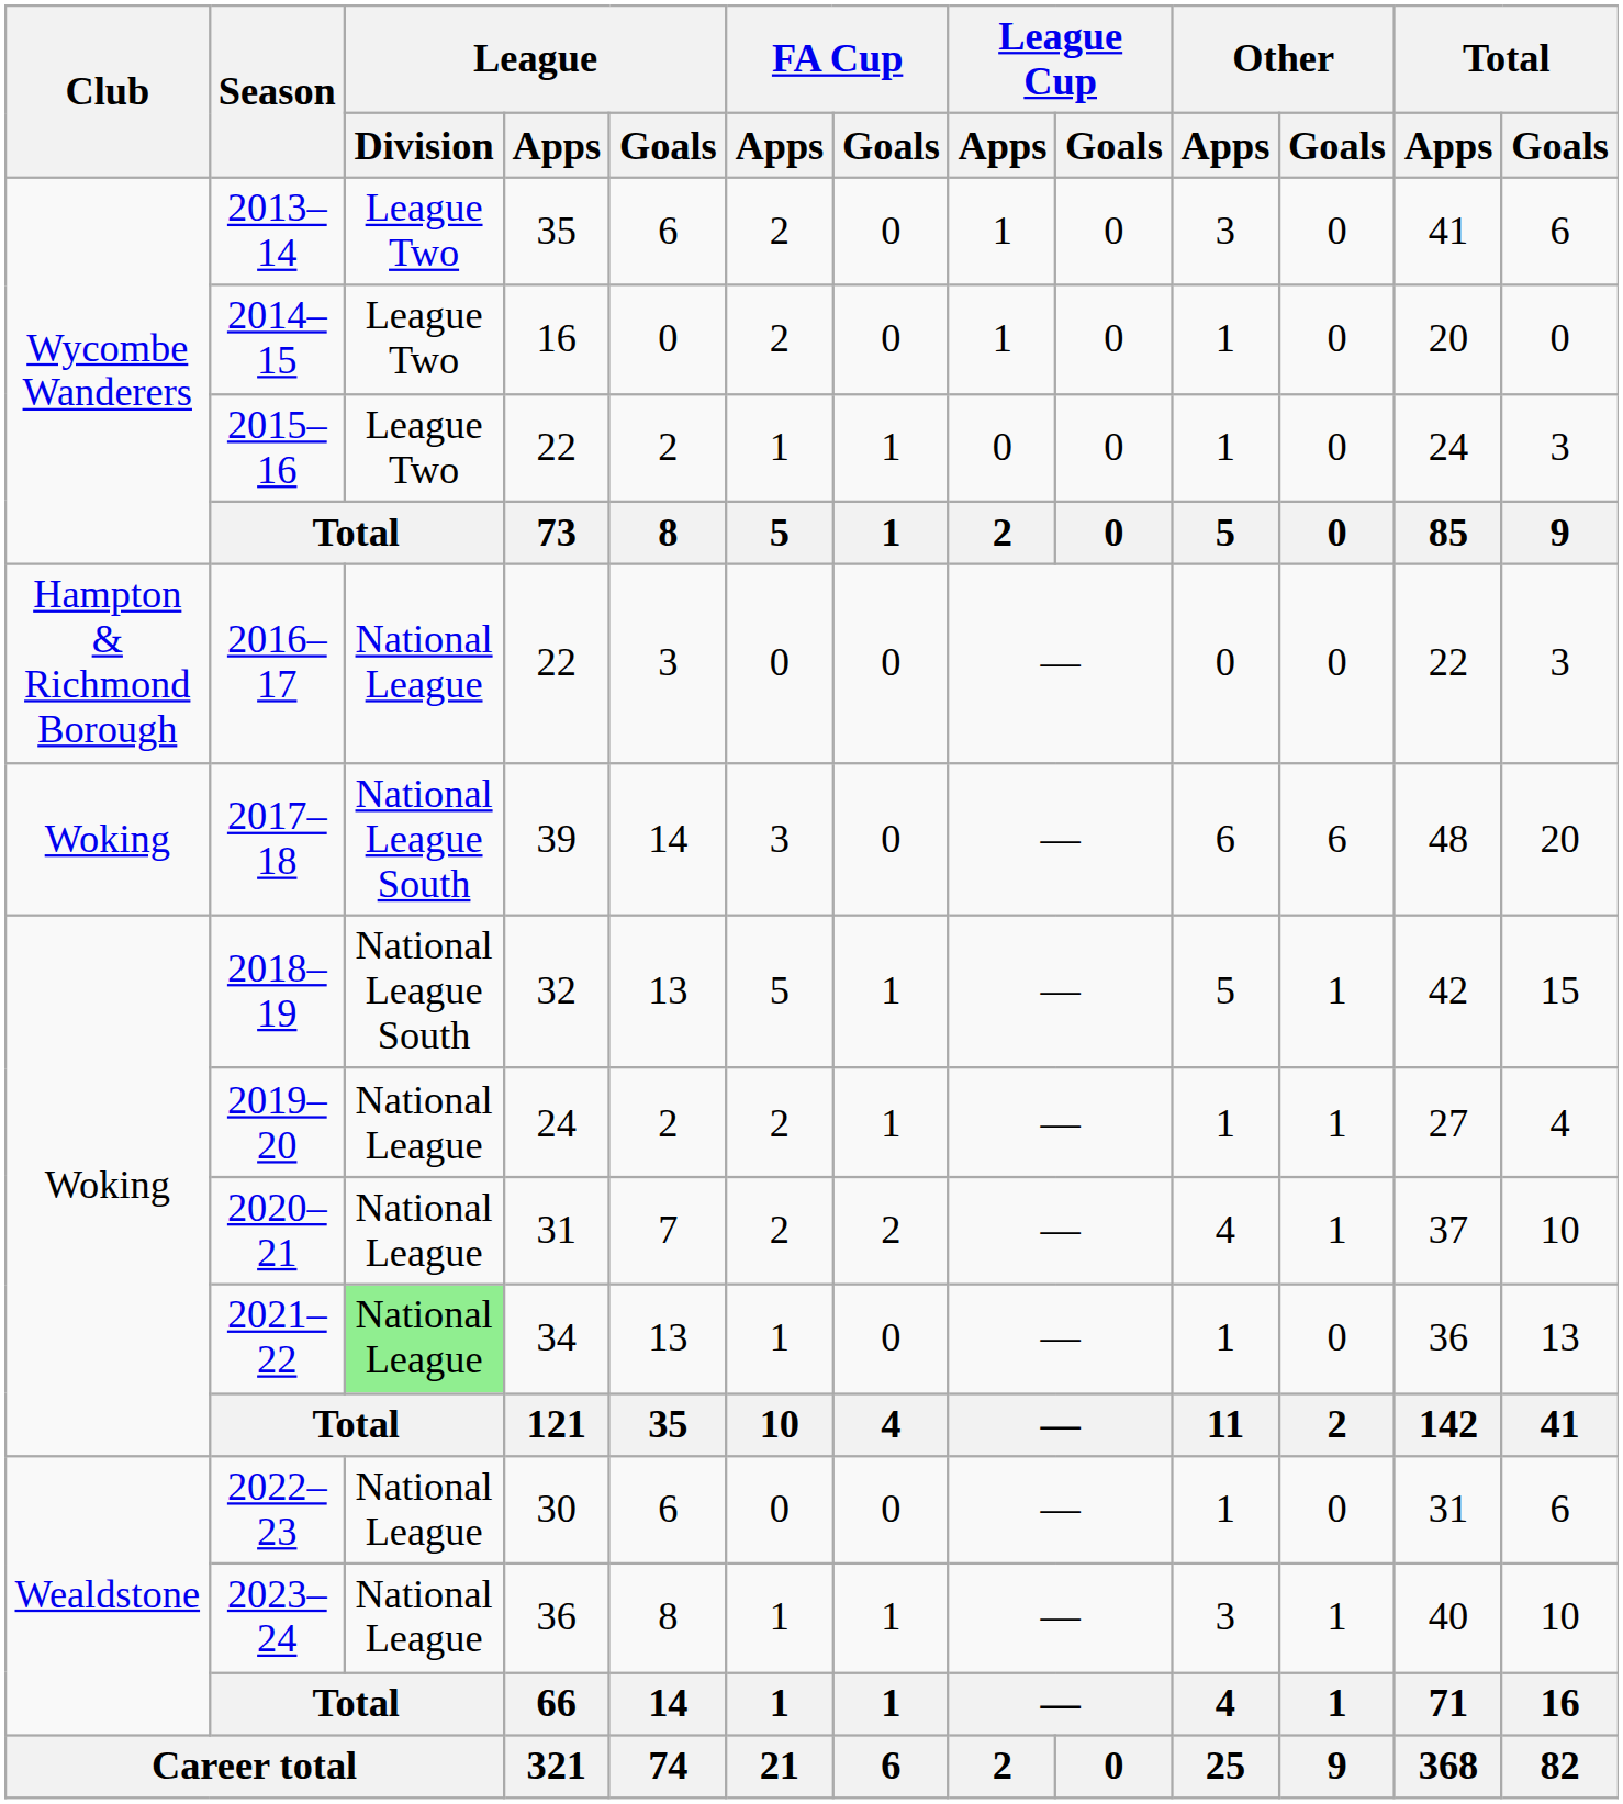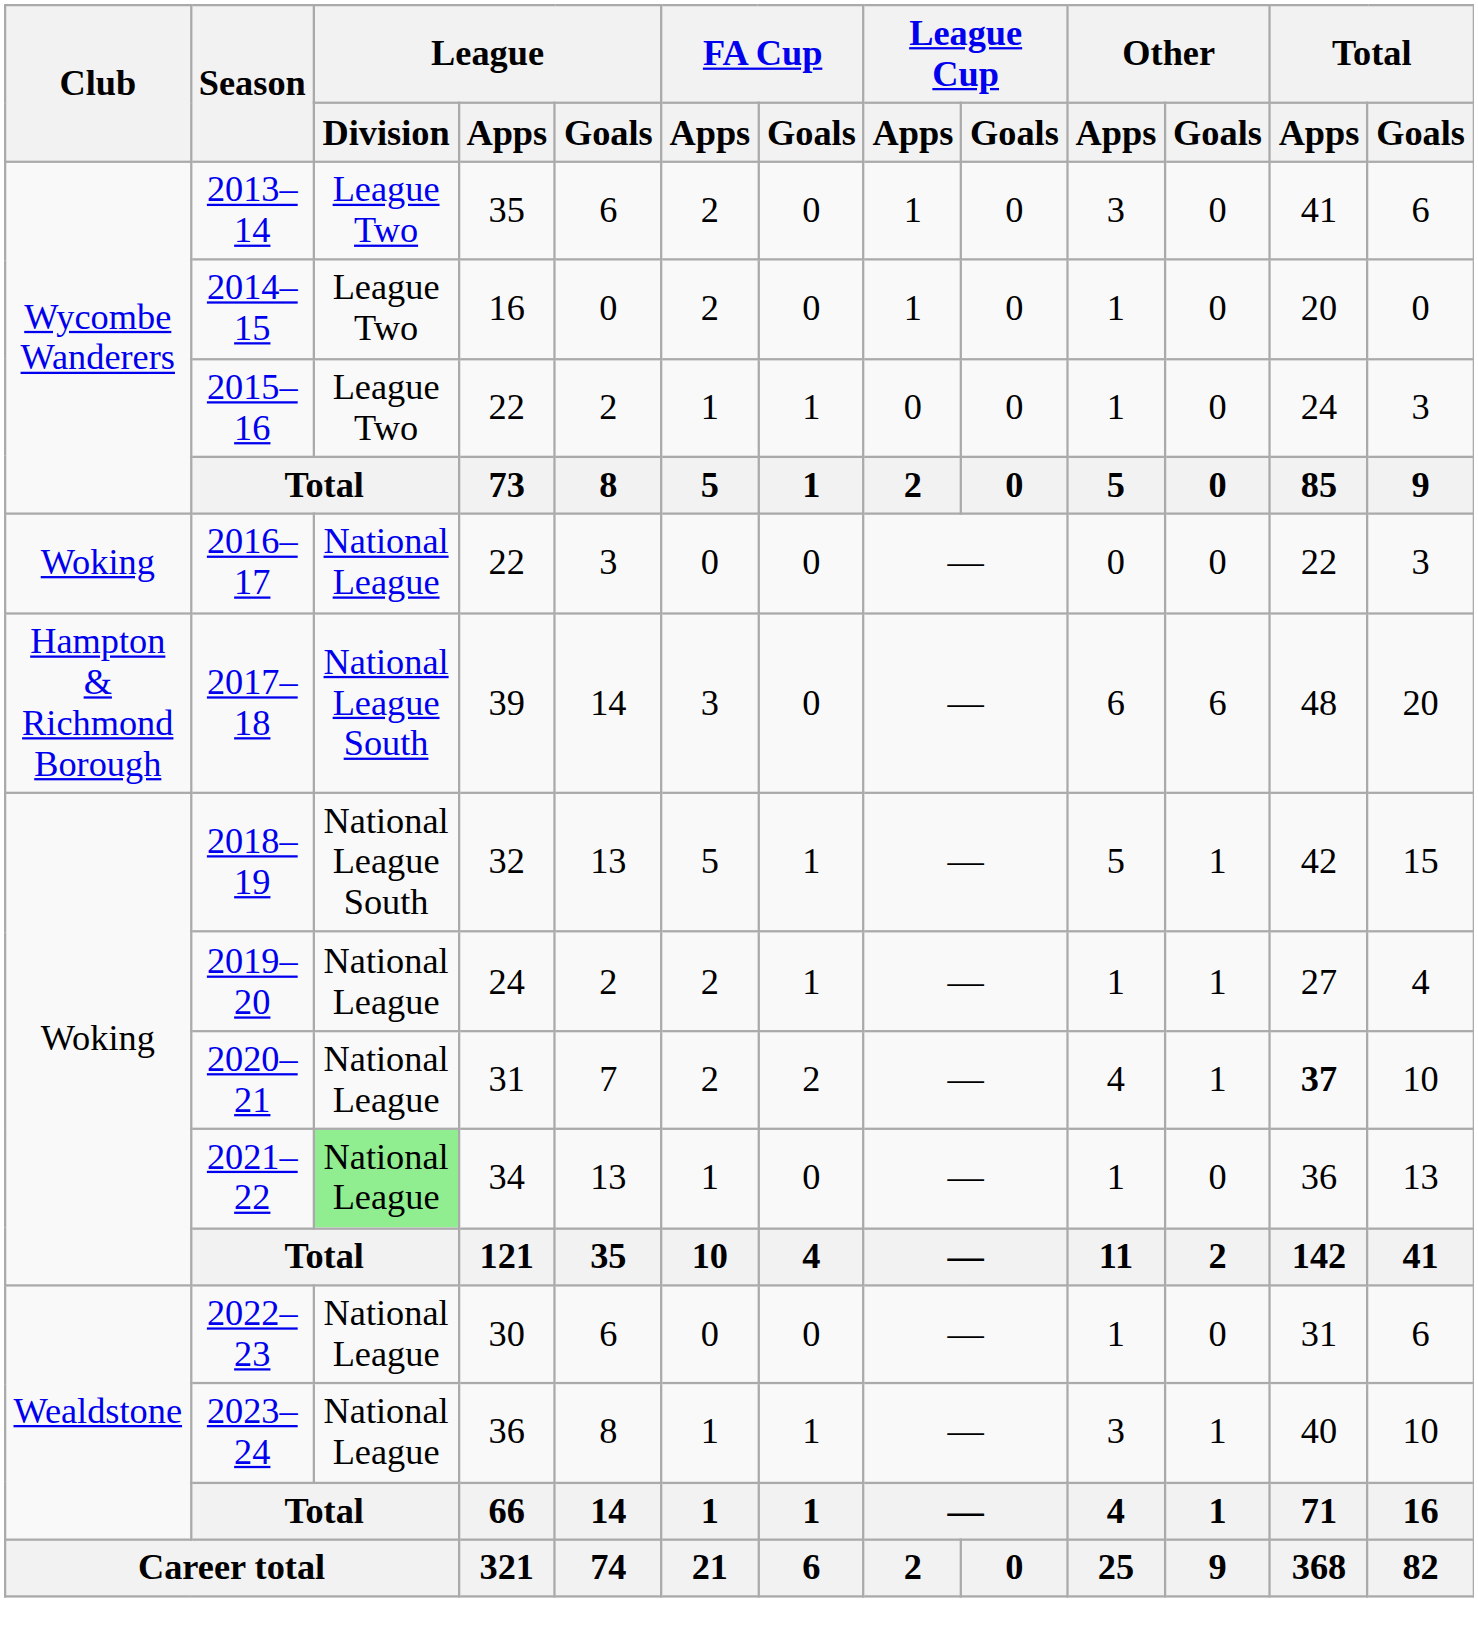2016–17 | Club: Hampton & Richmond Borough -> Woking
2017–18 | Club: Woking -> Hampton & Richmond Borough
2020–21 | Total / Apps: normal -> bold
